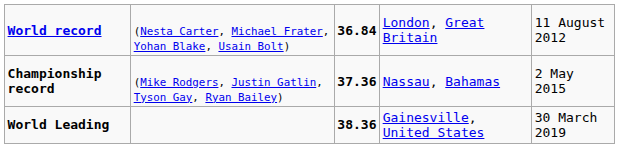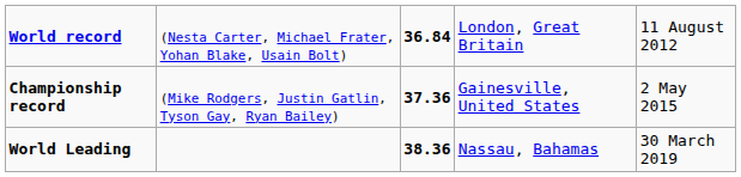Championship record | column 4: Nassau, Bahamas -> Gainesville, United States
World Leading | column 4: Gainesville, United States -> Nassau, Bahamas
